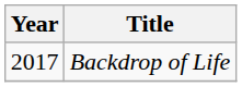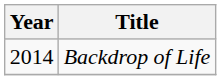Backdrop of Life | Year: 2017 -> 2014
